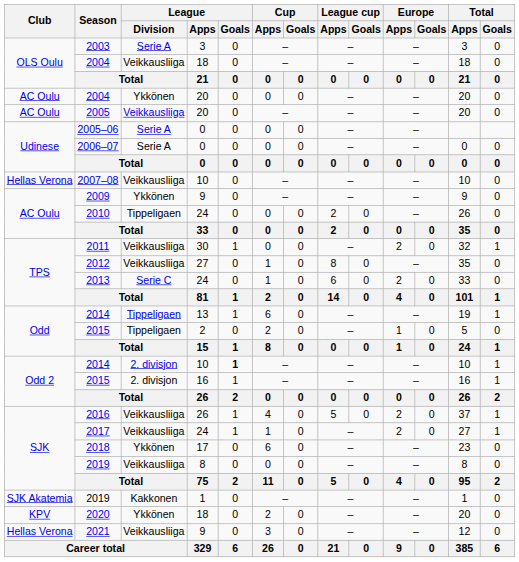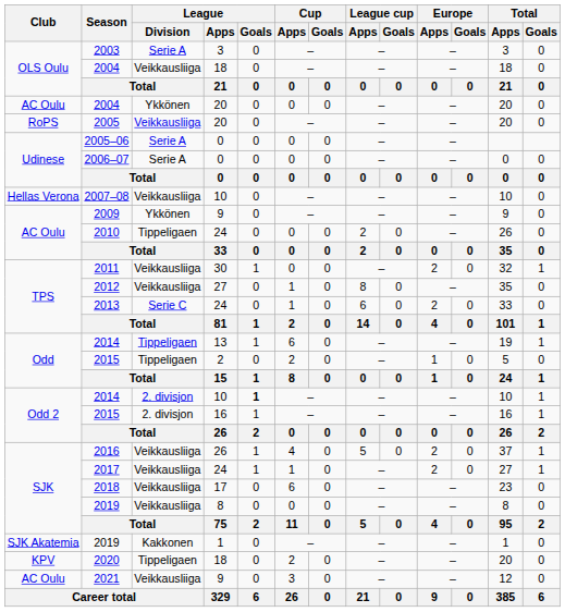2005 | Club: AC Oulu -> RoPS
2018 | League / Division: Ykkönen -> Veikkausliiga
2020 | League / Division: Ykkönen -> Tippeligaen
2021 | Club: Hellas Verona -> AC Oulu
